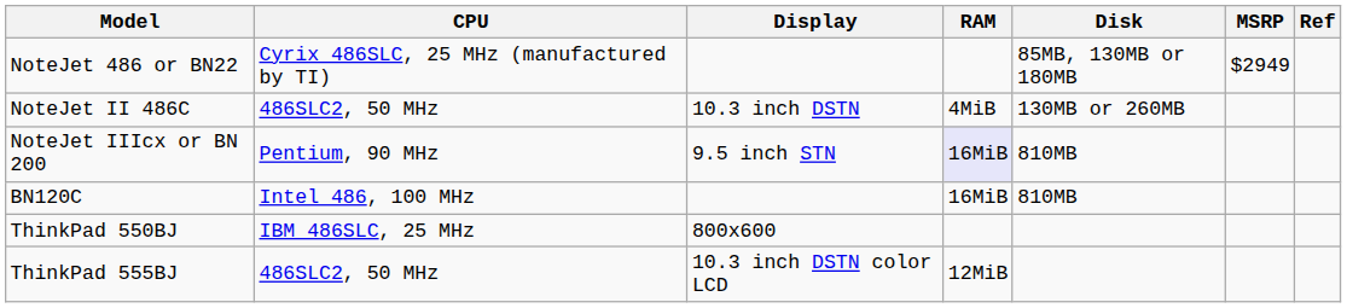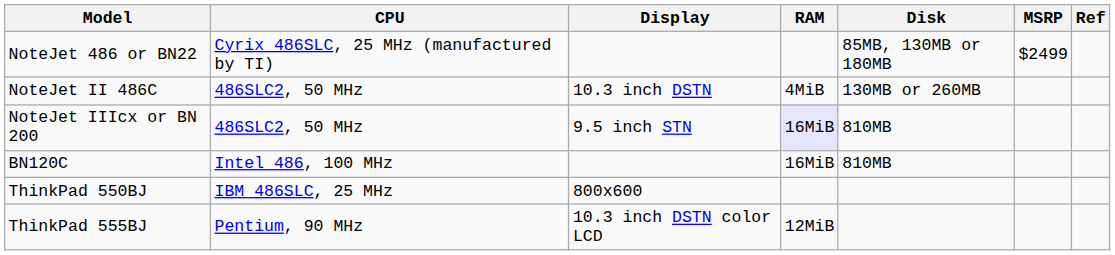NoteJet 486 or BN22 | MSRP: $2949 -> $2499
NoteJet IIIcx or BN 200 | CPU: Pentium, 90 MHz -> 486SLC2, 50 MHz
ThinkPad 555BJ | CPU: 486SLC2, 50 MHz -> Pentium, 90 MHz
